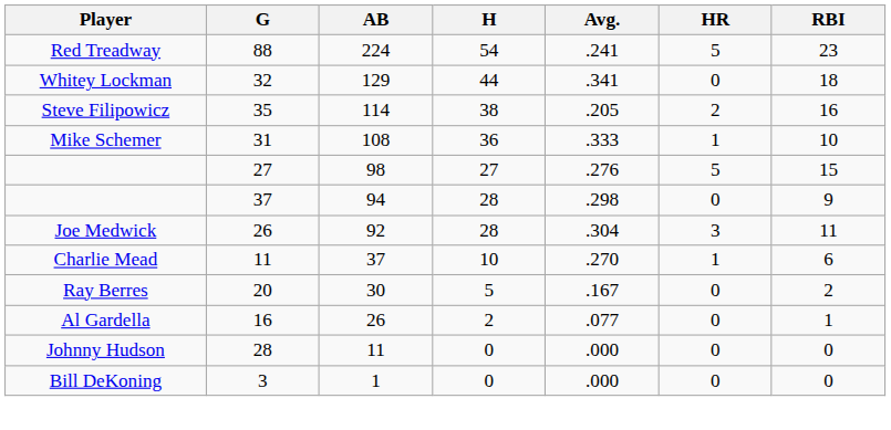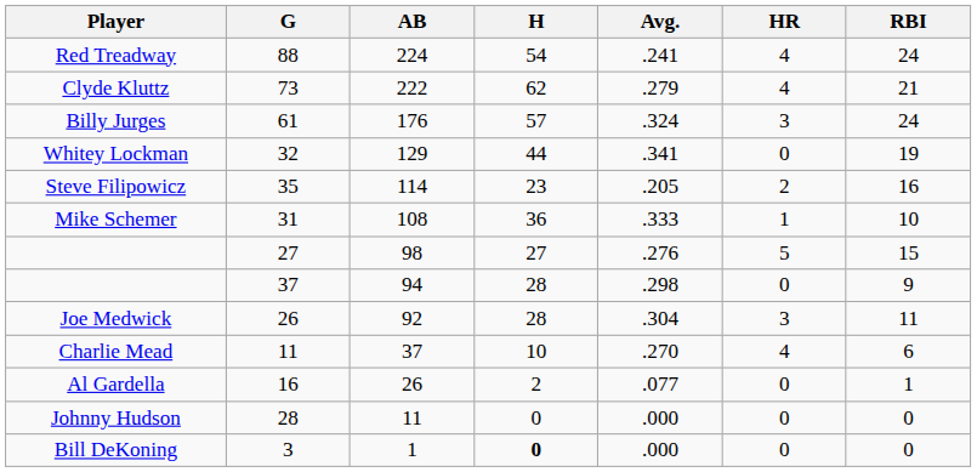Red Treadway | HR: 5 -> 4
Red Treadway | RBI: 23 -> 24
+ row: Clyde Kluttz | 73 | 222 | 62 | .279 | 4 | 21
+ row: Billy Jurges | 61 | 176 | 57 | .324 | 3 | 24
Whitey Lockman | RBI: 18 -> 19
Steve Filipowicz | H: 38 -> 23
Charlie Mead | HR: 1 -> 4
- row: Ray Berres | 20 | 30 | 5 | .167 | 0 | 2
Bill DeKoning | H: normal -> bold
